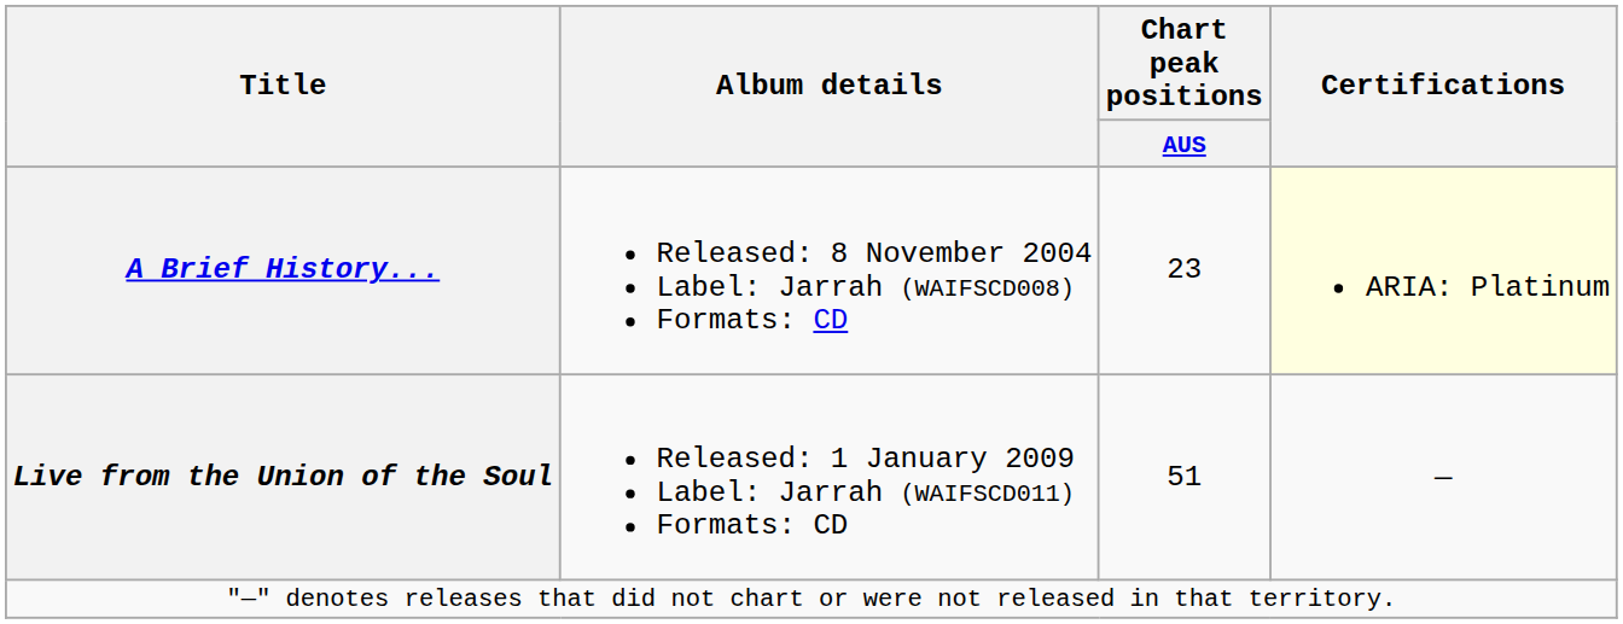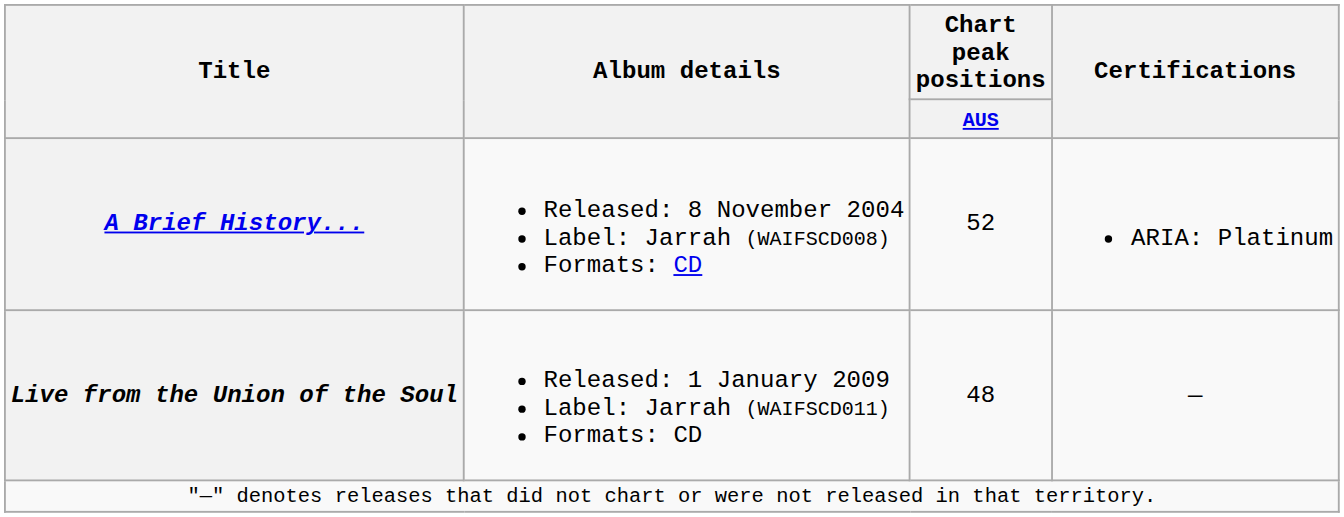A Brief History... | Chart peak positions / AUS: 23 -> 52
A Brief History... | Certifications: lightyellow background -> no background
Live from the Union of the Soul | Chart peak positions / AUS: 51 -> 48
